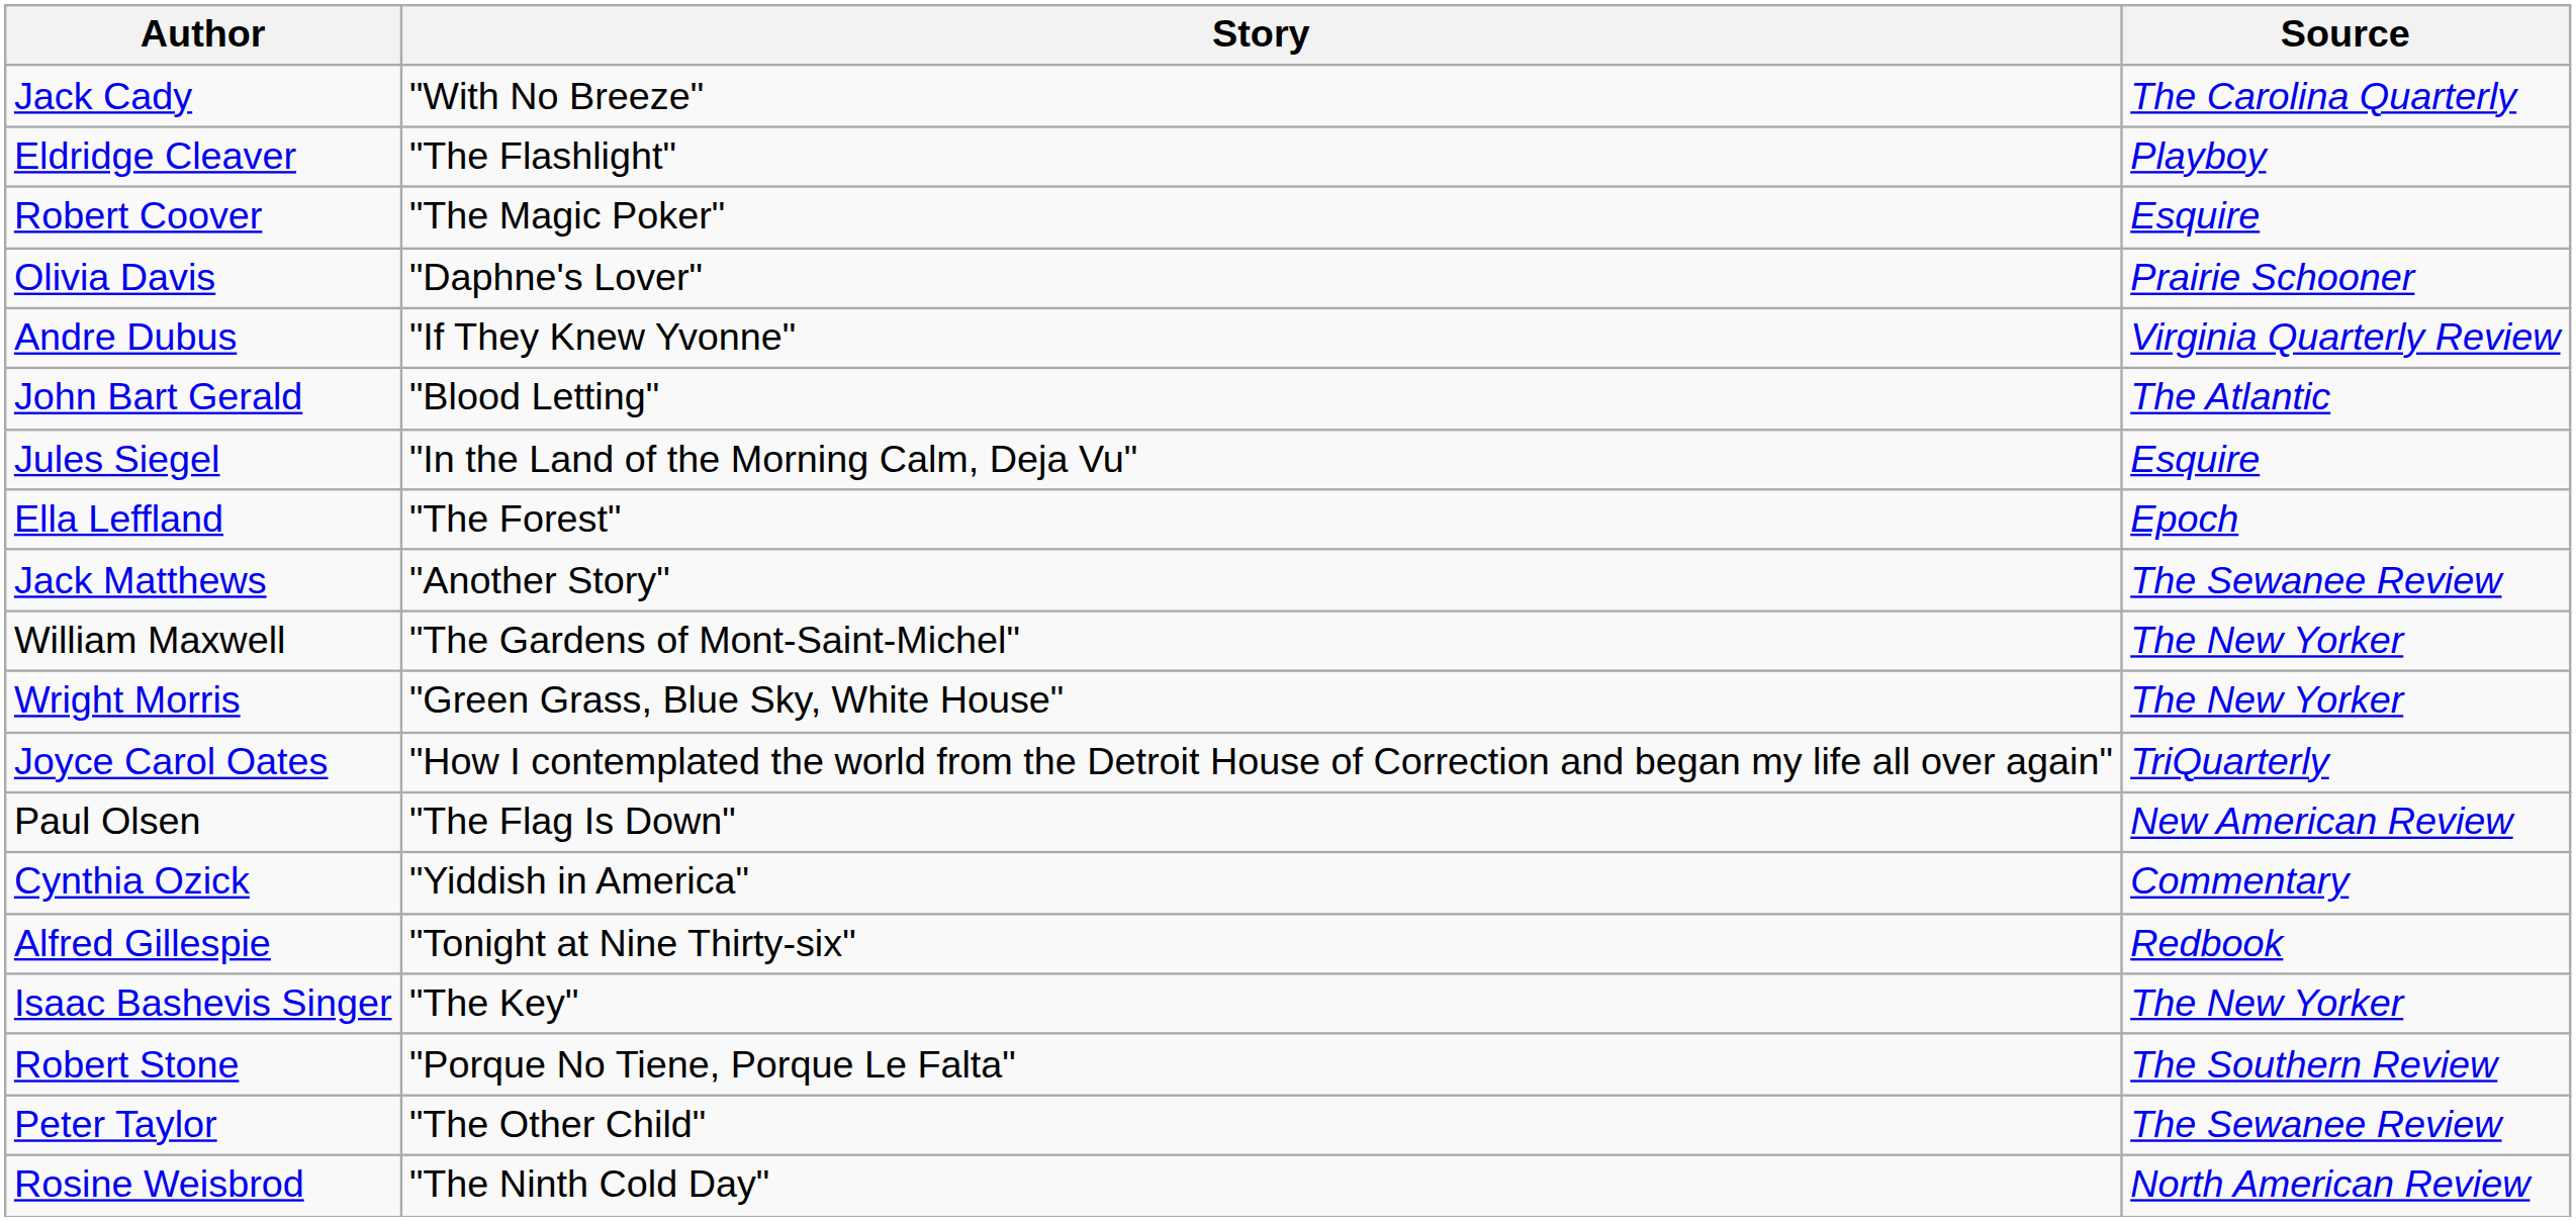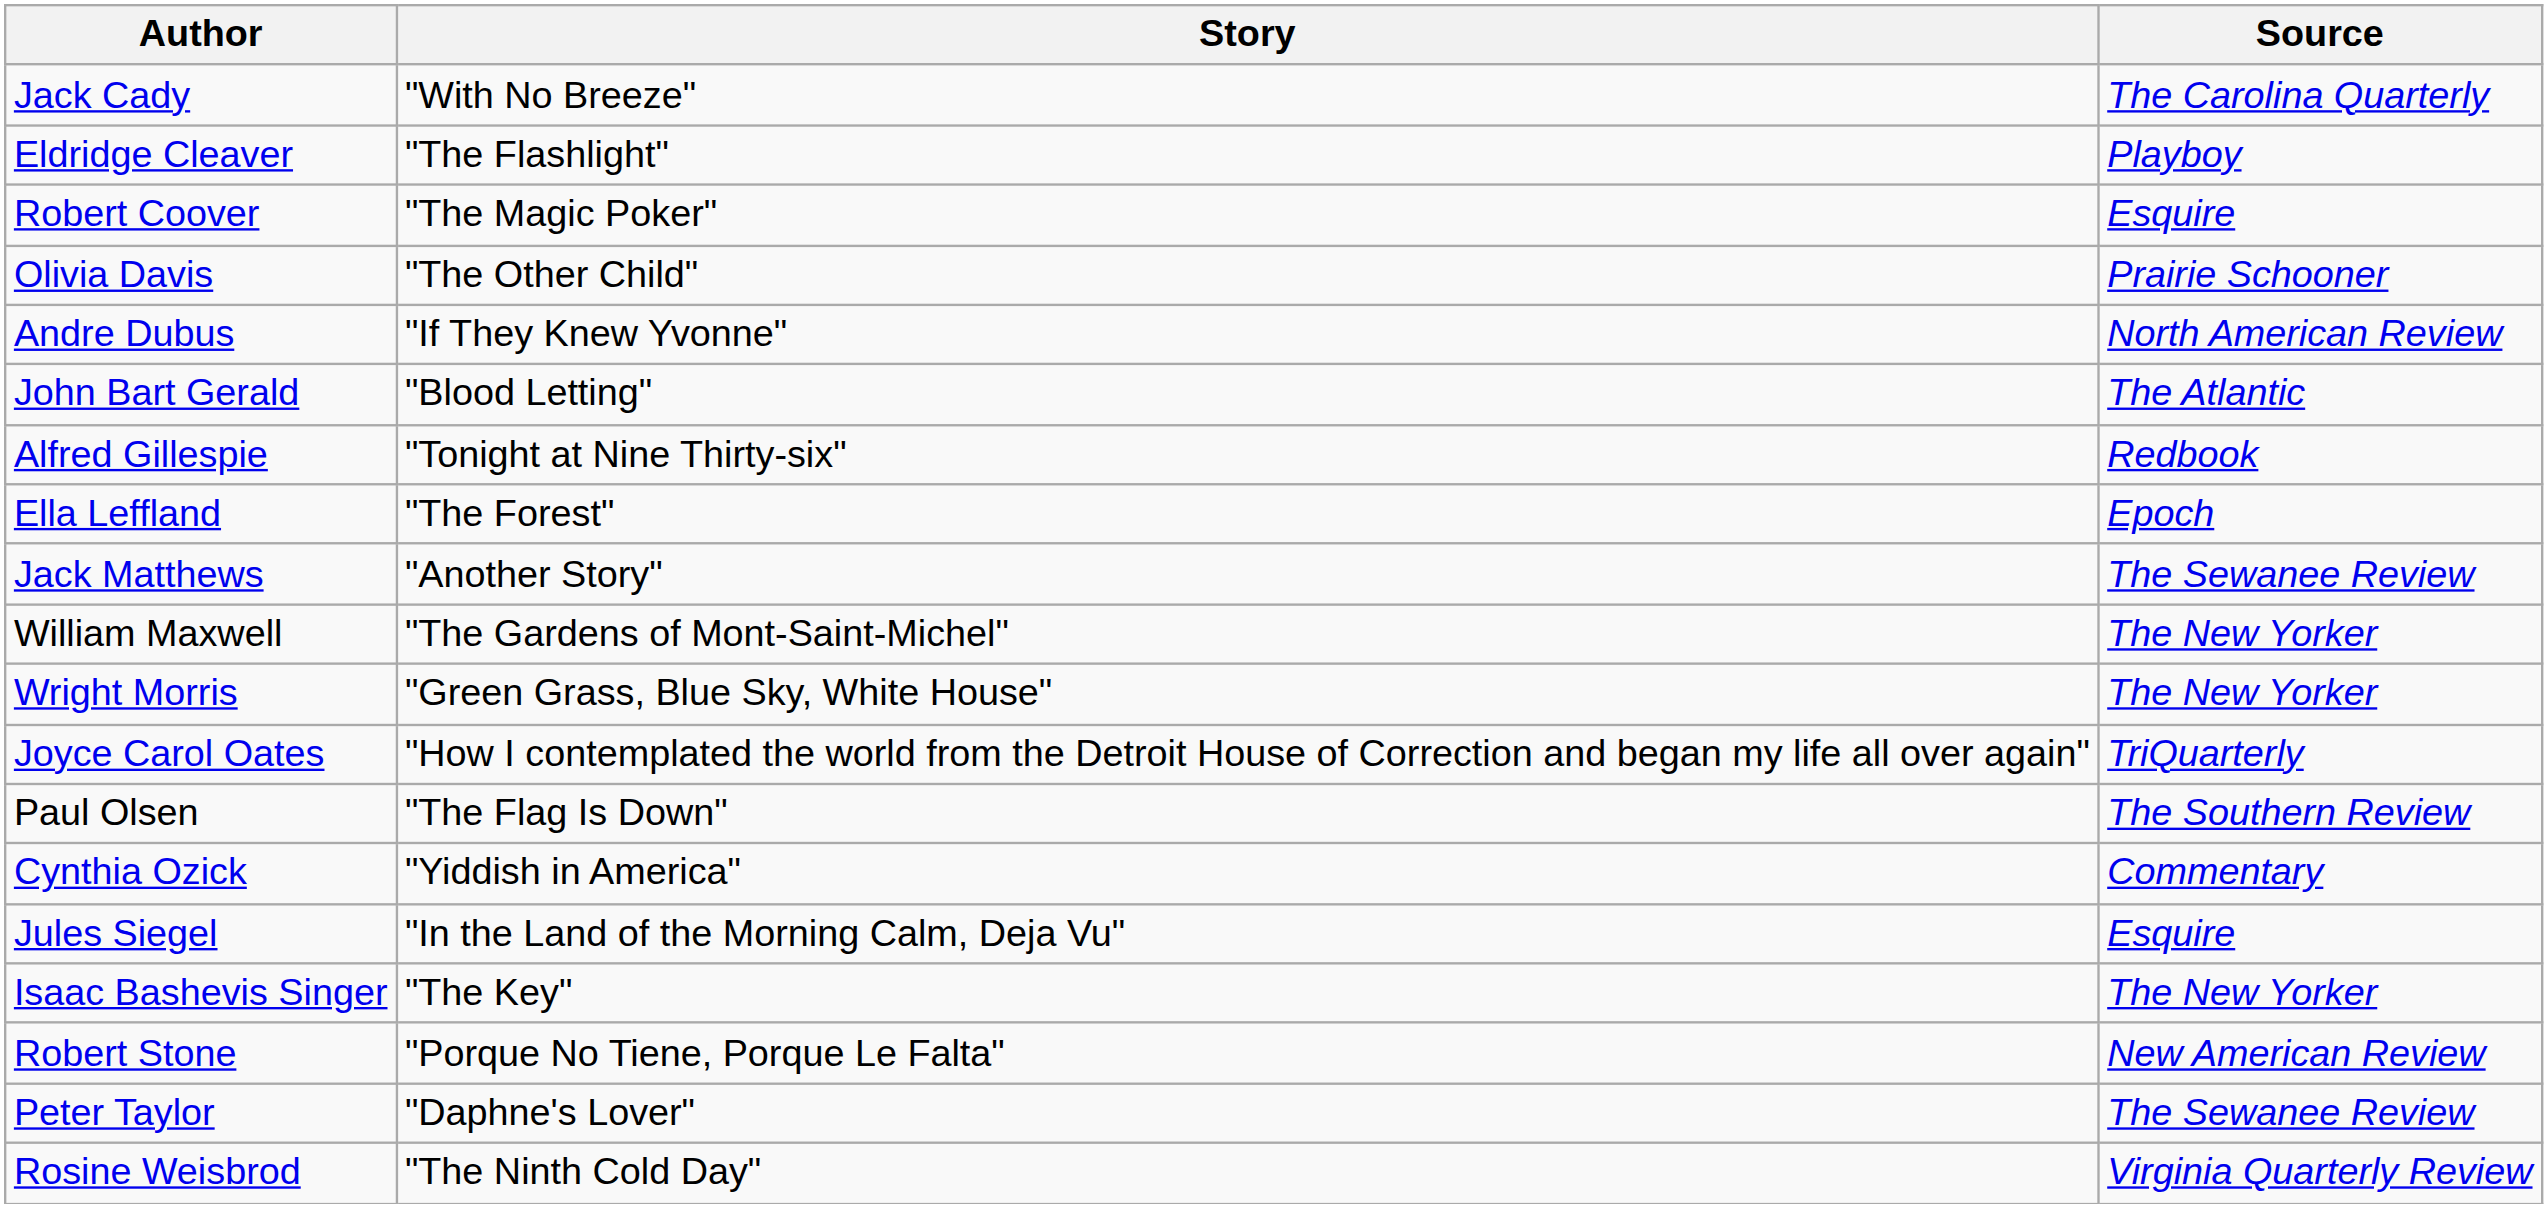Olivia Davis | Story: "Daphne's Lover" -> "The Other Child"
Andre Dubus | Source: Virginia Quarterly Review -> North American Review
rows swapped: Alfred Gillespie <-> Jules Siegel
Paul Olsen | Source: New American Review -> The Southern Review
Robert Stone | Source: The Southern Review -> New American Review
Peter Taylor | Story: "The Other Child" -> "Daphne's Lover"
Rosine Weisbrod | Source: North American Review -> Virginia Quarterly Review
